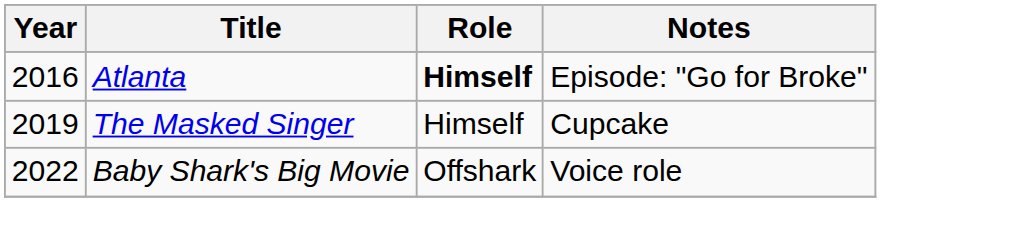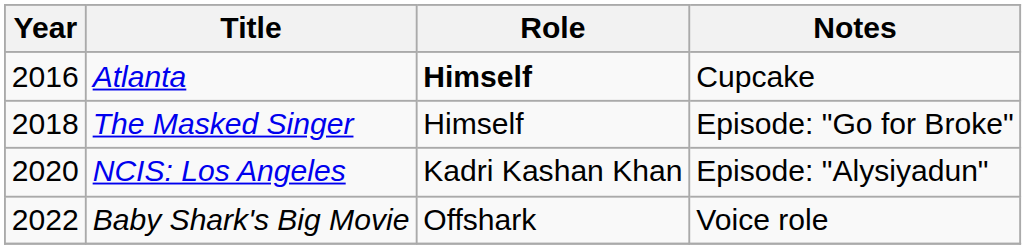Atlanta | Notes: Episode: "Go for Broke" -> Cupcake
The Masked Singer | Year: 2019 -> 2018
The Masked Singer | Notes: Cupcake -> Episode: "Go for Broke"
+ row: 2020 | NCIS: Los Angeles | Kadri Kashan Khan | Episode: "Alysiyadun"
